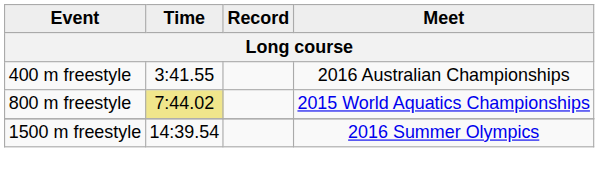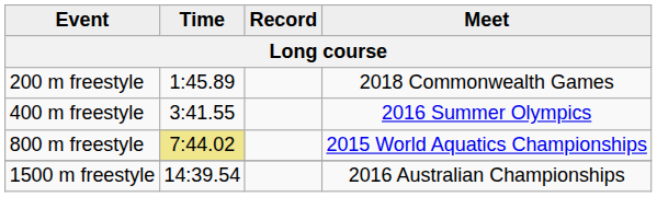+ row: 200 m freestyle | 1:45.89 | 2018 Commonwealth Games
400 m freestyle | Meet: 2016 Australian Championships -> 2016 Summer Olympics
1500 m freestyle | Meet: 2016 Summer Olympics -> 2016 Australian Championships
